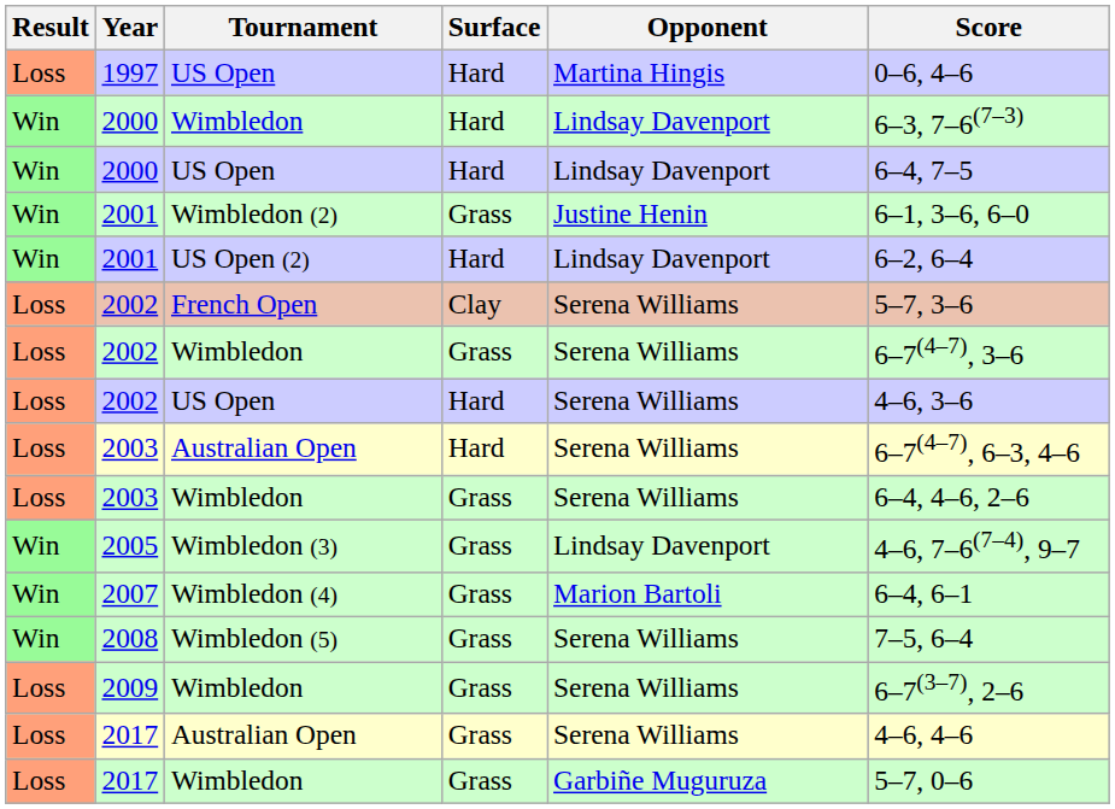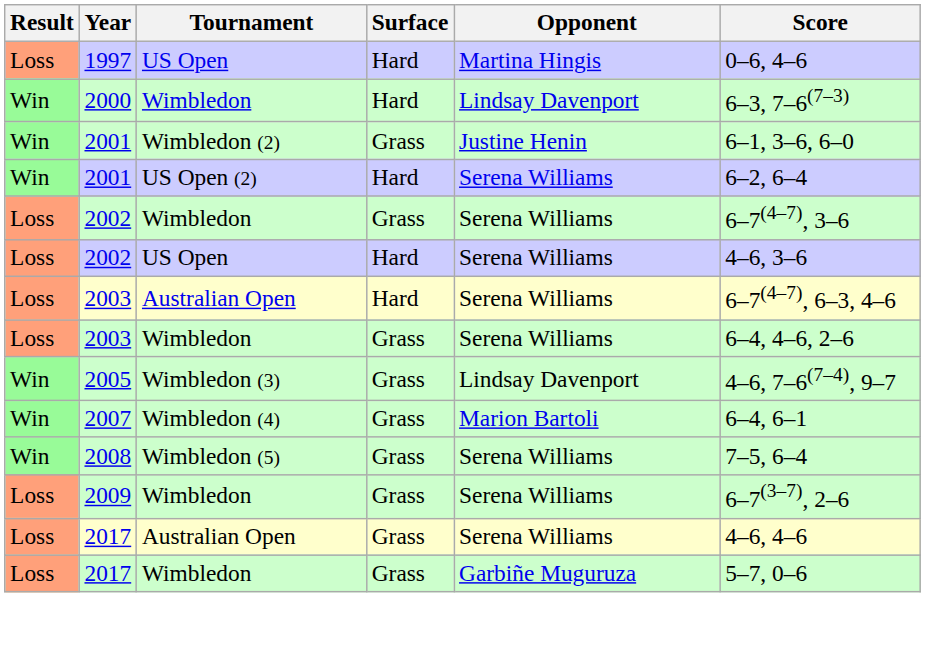- row: Win | 2000 | US Open | Hard | Lindsay Davenport | 6–4, 7–5
2001 / US Open (2) | Opponent: Lindsay Davenport -> Serena Williams
- row: Loss | 2002 | French Open | Clay | Serena Williams | 5–7, 3–6
